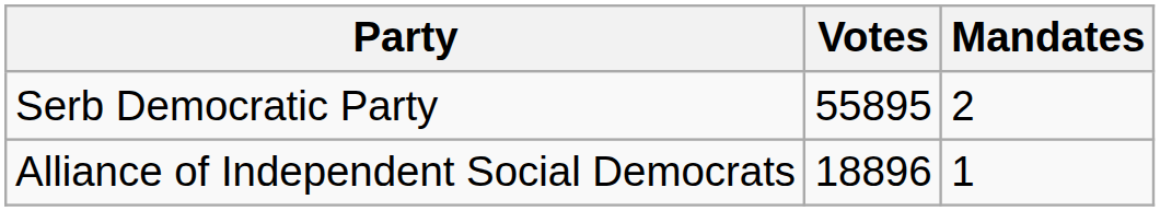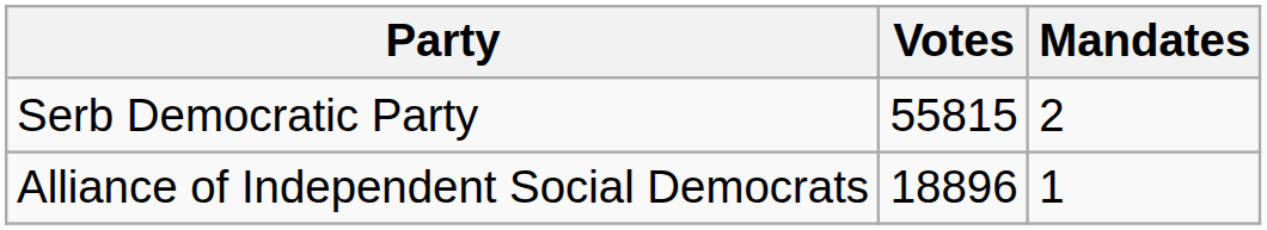Serb Democratic Party | Votes: 55895 -> 55815
